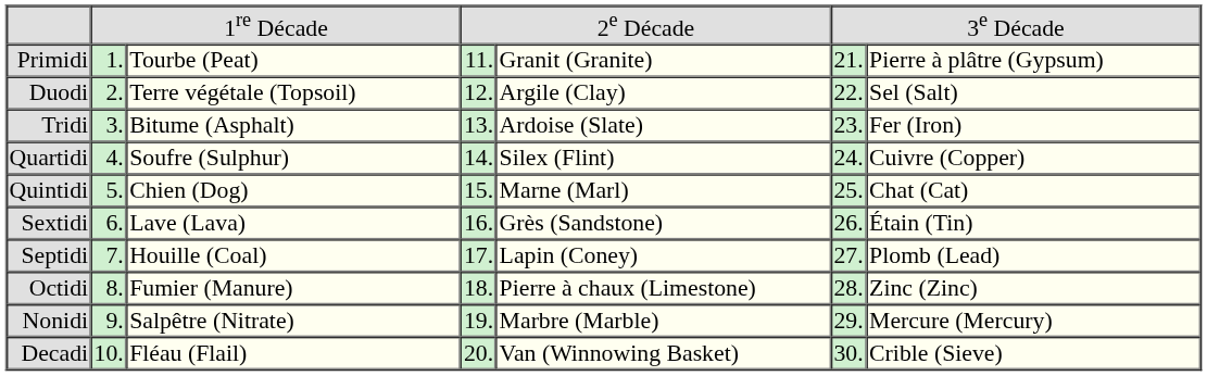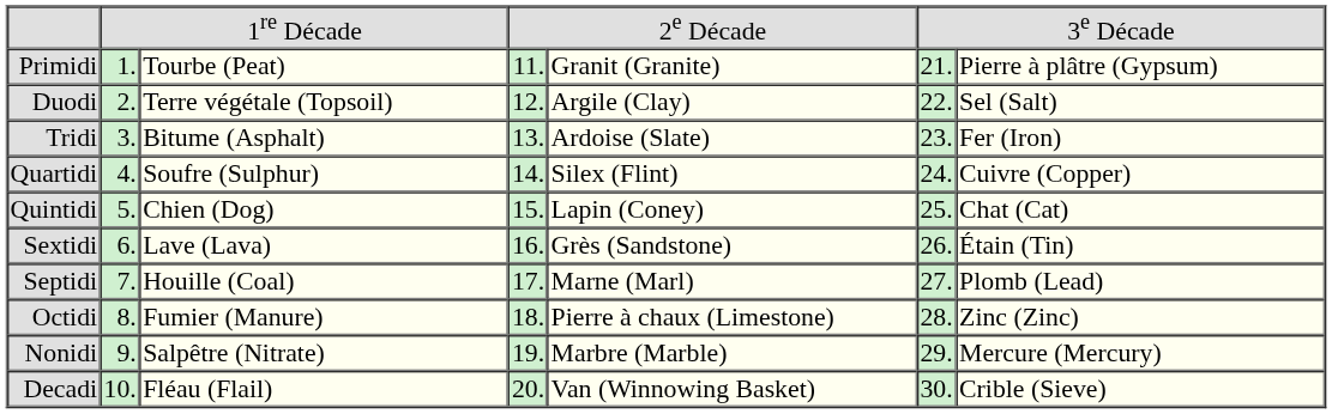Quintidi | column 5: Marne (Marl) -> Lapin (Coney)
Septidi | column 5: Lapin (Coney) -> Marne (Marl)
